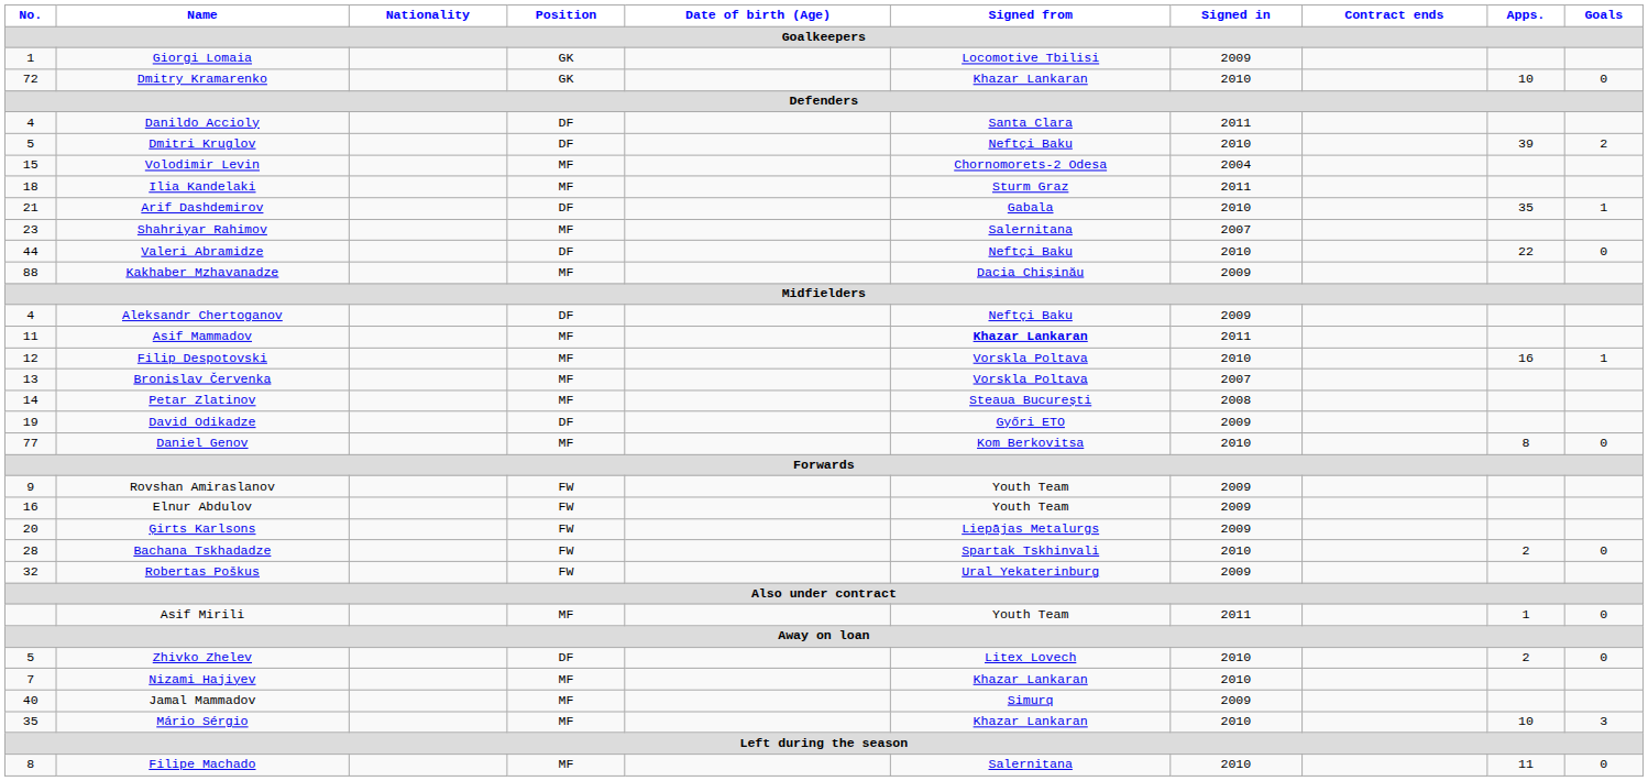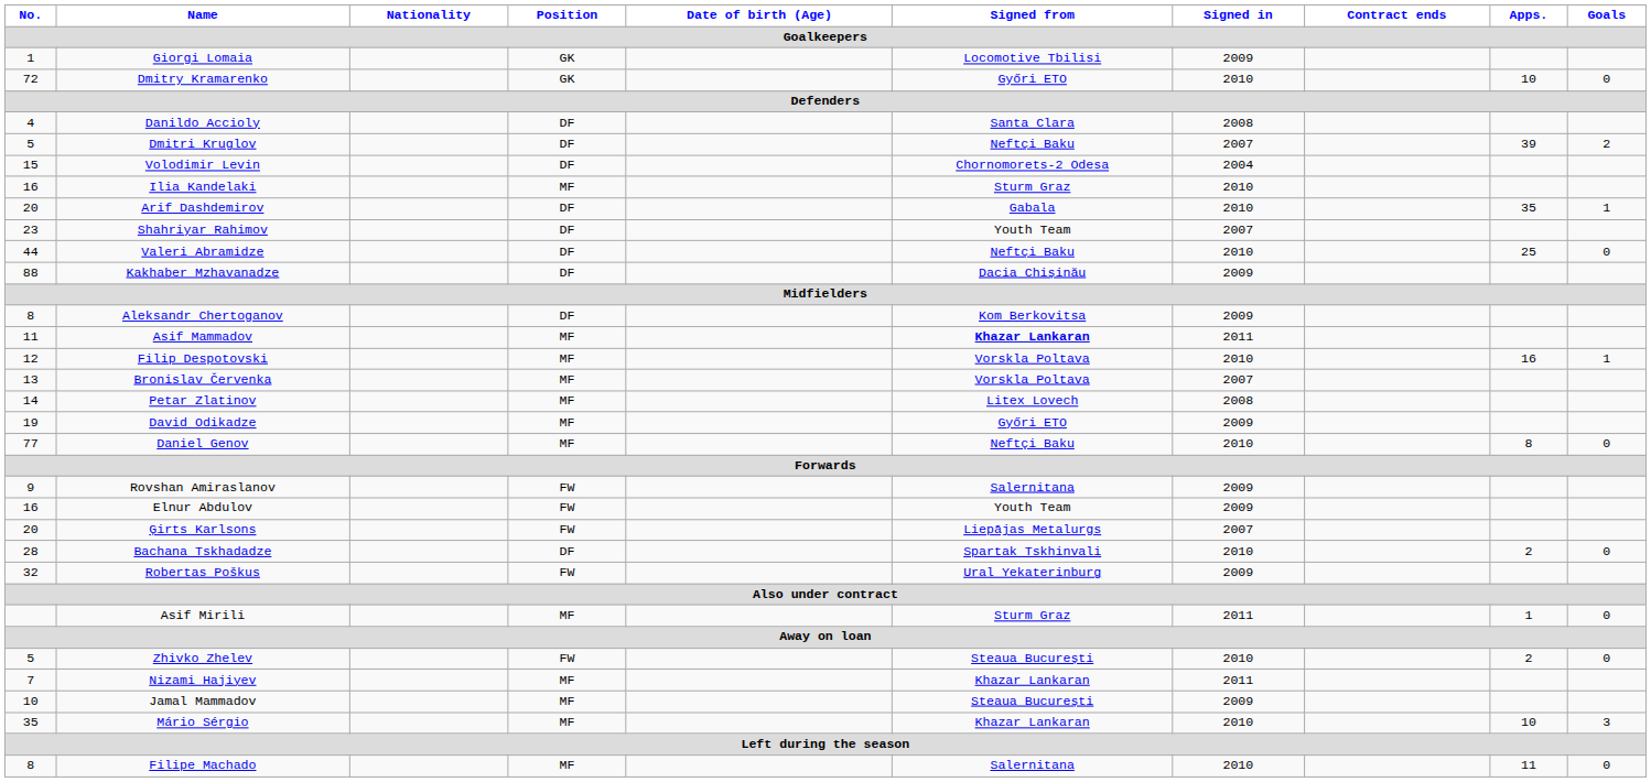Dmitry Kramarenko | Signed from: Khazar Lankaran -> Győri ETO
Danildo Accioly | Signed in: 2011 -> 2008
Dmitri Kruglov | Signed in: 2010 -> 2007
Volodimir Levin | Position: MF -> DF
Ilia Kandelaki | No.: 18 -> 16
Ilia Kandelaki | Signed in: 2011 -> 2010
Arif Dashdemirov | No.: 21 -> 20
Shahriyar Rahimov | Position: MF -> DF
Shahriyar Rahimov | Signed from: Salernitana -> Youth Team
Valeri Abramidze | Apps.: 22 -> 25
Kakhaber Mzhavanadze | Position: MF -> DF
Aleksandr Chertoganov | No.: 4 -> 8
Aleksandr Chertoganov | Signed from: Neftçi Baku -> Kom Berkovitsa
Petar Zlatinov | Signed from: Steaua București -> Litex Lovech
David Odikadze | Position: DF -> MF
Daniel Genov | Signed from: Kom Berkovitsa -> Neftçi Baku
Rovshan Amiraslanov | Signed from: Youth Team -> Salernitana
Ģirts Karlsons | Signed in: 2009 -> 2007
Bachana Tskhadadze | Position: FW -> DF
Asif Mirili | Signed from: Youth Team -> Sturm Graz
Zhivko Zhelev | Position: DF -> FW
Zhivko Zhelev | Signed from: Litex Lovech -> Steaua București
Nizami Hajiyev | Signed in: 2010 -> 2011
Jamal Mammadov | No.: 40 -> 10
Jamal Mammadov | Signed from: Simurq -> Steaua București
